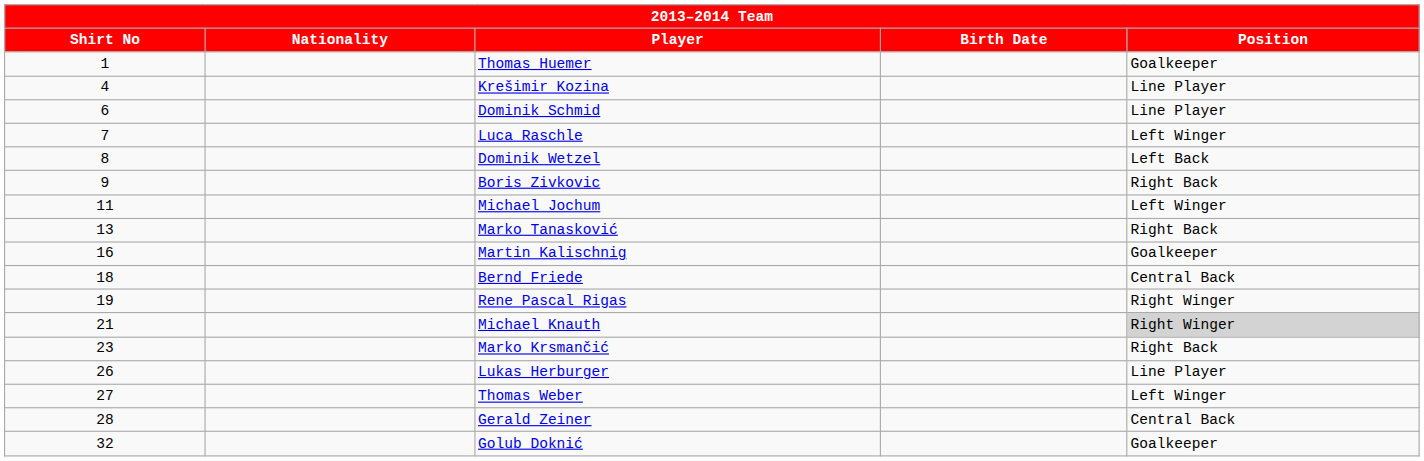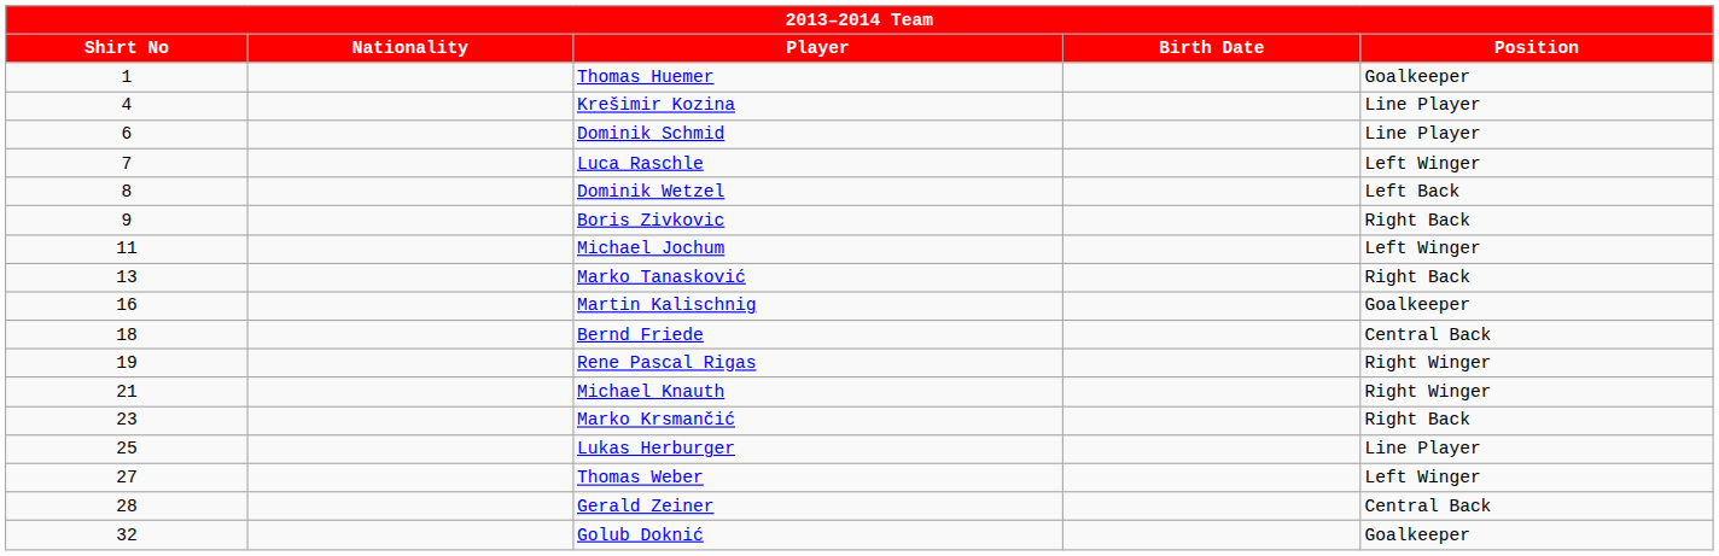Michael Knauth | Position: lightgrey background -> no background
Lukas Herburger | Shirt No: 26 -> 25
